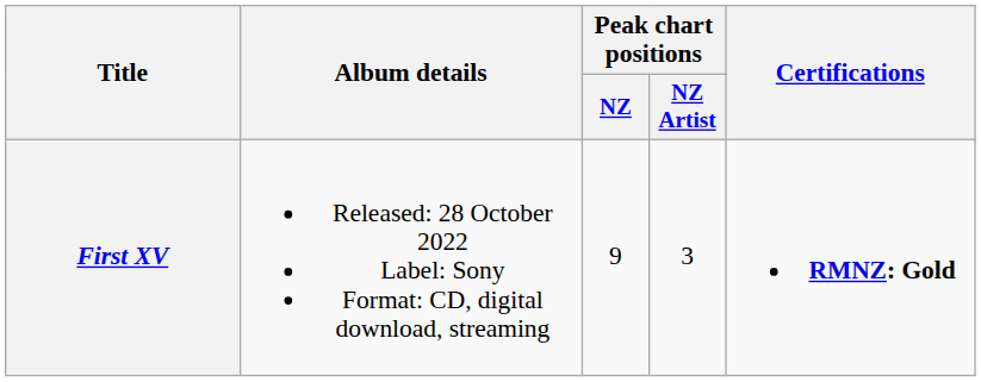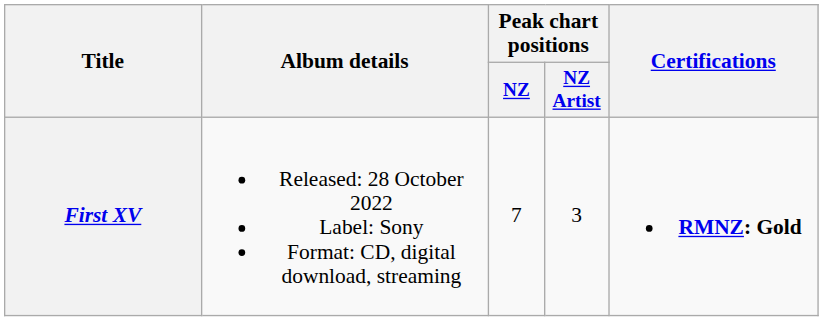First XV | Peak chart positions / NZ: 9 -> 7
